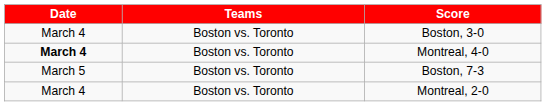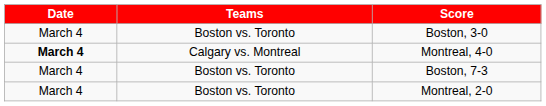Montreal, 4-0 | Teams: Boston vs. Toronto -> Calgary vs. Montreal
Boston, 7-3 | Date: March 5 -> March 4
